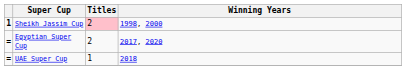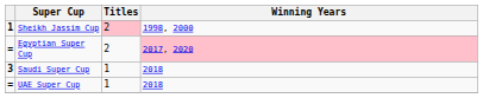Egyptian Super Cup | Winning Years: no background -> pink background
+ row: 3 | Saudi Super Cup | 1 | 2018
